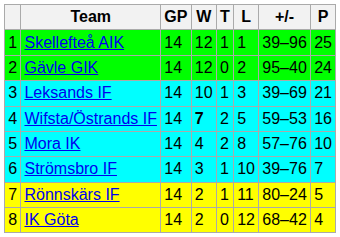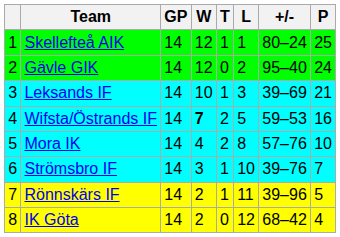Skellefteå AIK | +/-: 39–96 -> 80–24
Rönnskärs IF | +/-: 80–24 -> 39–96
